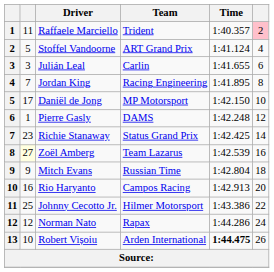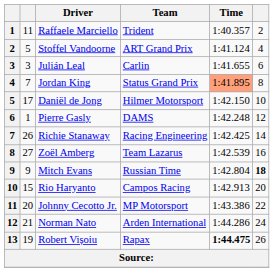Raffaele Marciello | column 6: pink background -> no background
Jordan King | Team: Racing Engineering -> Status Grand Prix
Jordan King | Time: no background -> lightsalmon background
Daniël de Jong | Team: MP Motorsport -> Hilmer Motorsport
Richie Stanaway | column 2: 23 -> 26
Richie Stanaway | Team: Status Grand Prix -> Racing Engineering
Zoël Amberg | column 2: lightyellow background -> no background
Mitch Evans | column 6: normal -> bold
Rio Haryanto | column 2: 16 -> 15
Johnny Cecotto Jr. | column 2: 25 -> 20
Johnny Cecotto Jr. | Team: Hilmer Motorsport -> MP Motorsport
Norman Nato | column 2: 12 -> 21
Norman Nato | Team: Rapax -> Arden International
Robert Vișoiu | column 2: 10 -> 19
Robert Vișoiu | Team: Arden International -> Rapax
